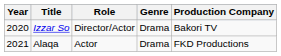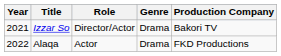Izzar So | Year: 2020 -> 2021
Alaqa | Year: 2021 -> 2022
